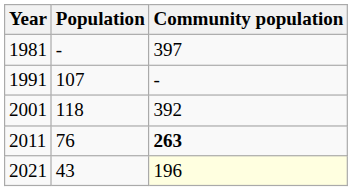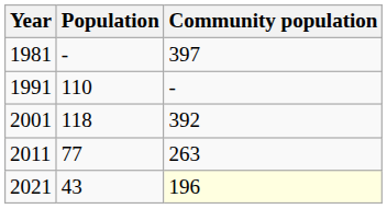1991 | Population: 107 -> 110
2011 | Population: 76 -> 77
2011 | Community population: bold -> normal
